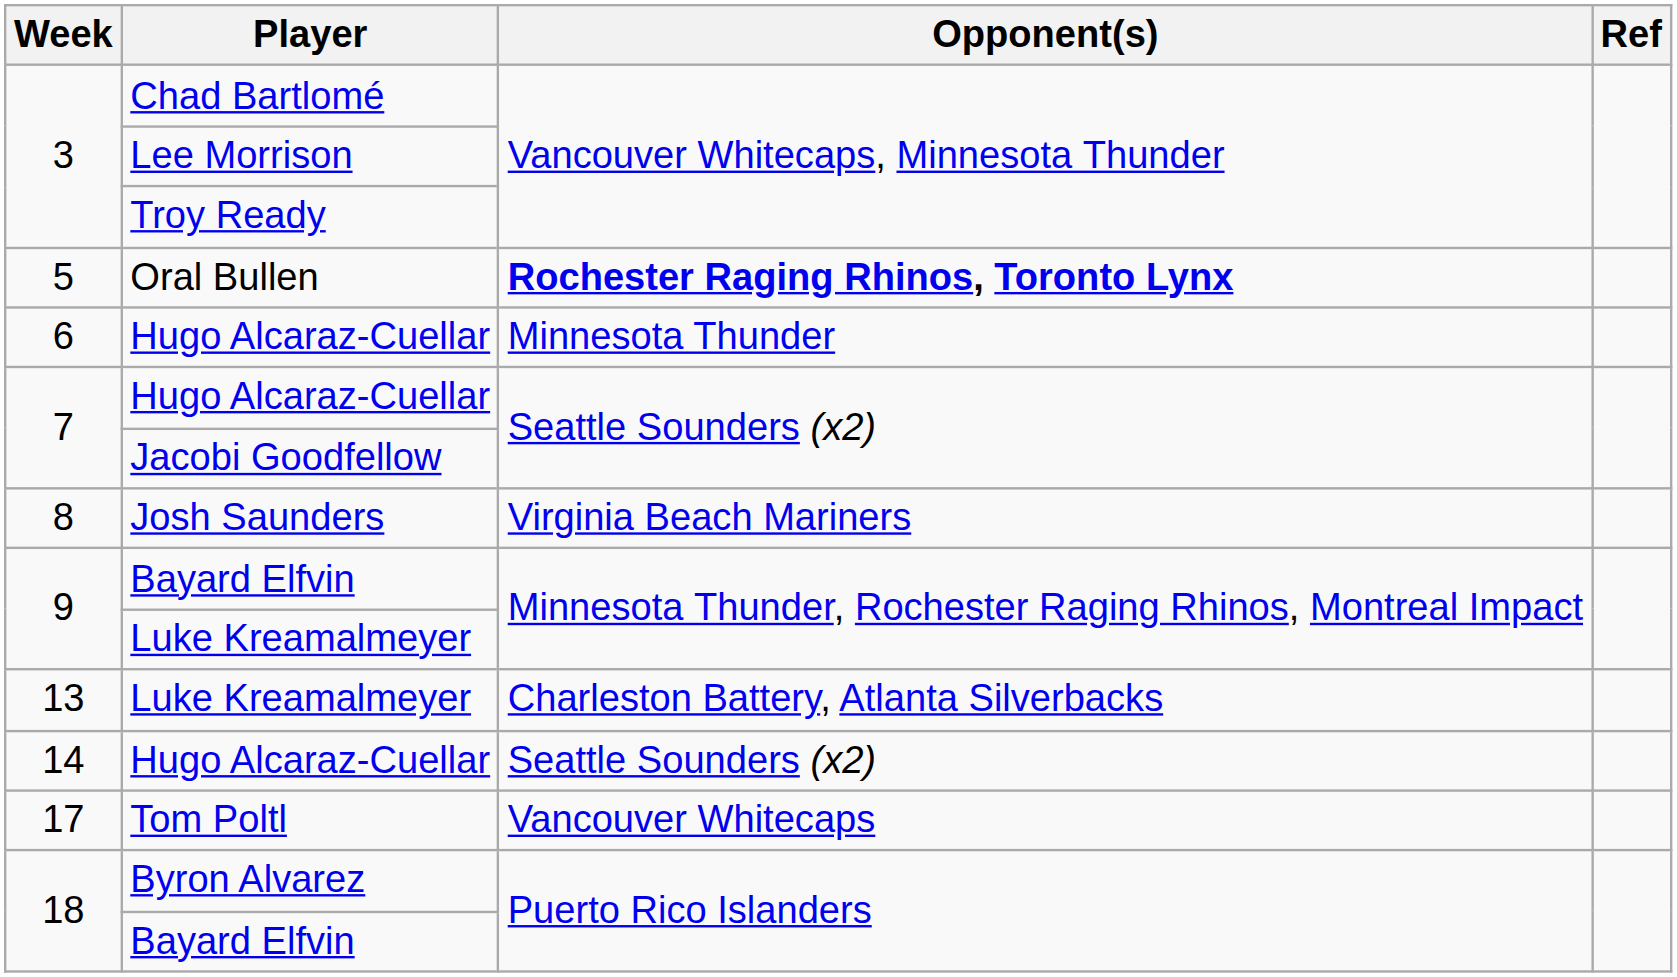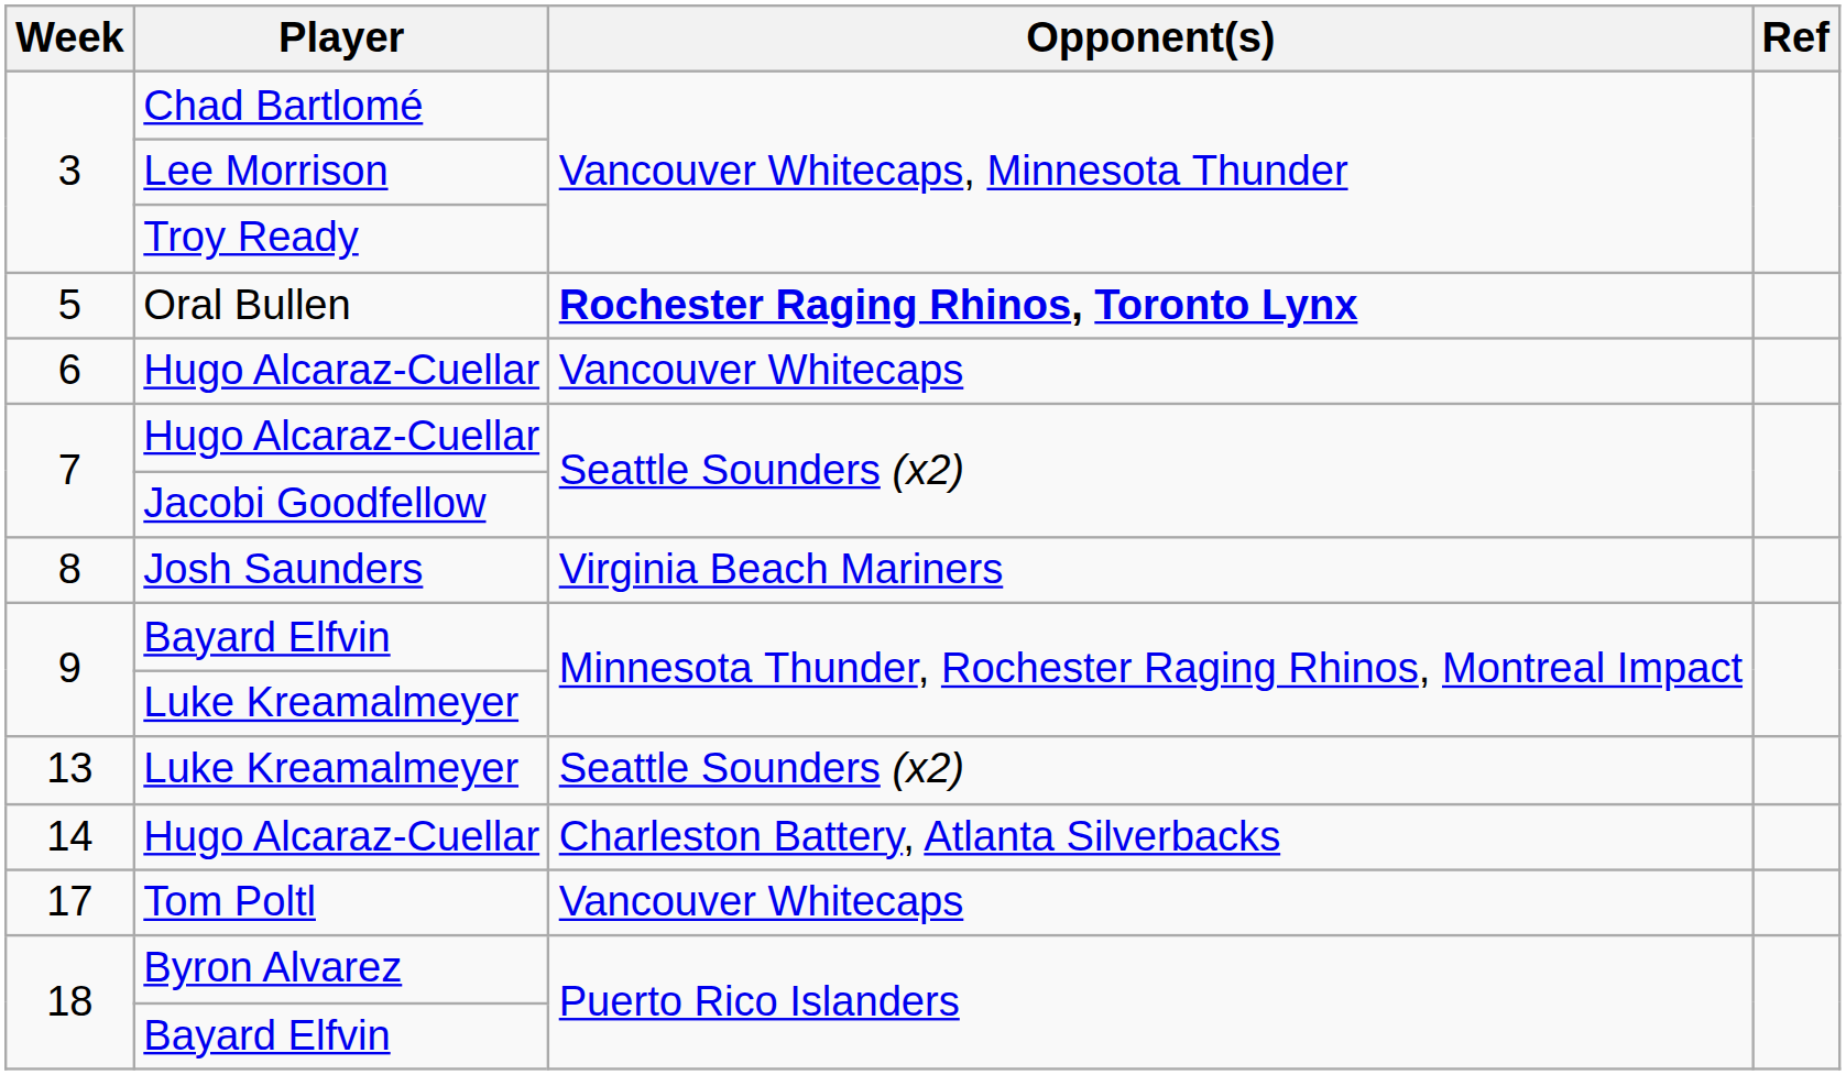6 / Hugo Alcaraz-Cuellar | Opponent(s): Minnesota Thunder -> Vancouver Whitecaps
13 / Luke Kreamalmeyer | Opponent(s): Charleston Battery, Atlanta Silverbacks -> Seattle Sounders (x2)
14 / Hugo Alcaraz-Cuellar | Opponent(s): Seattle Sounders (x2) -> Charleston Battery, Atlanta Silverbacks
